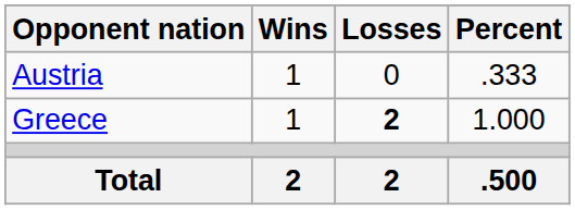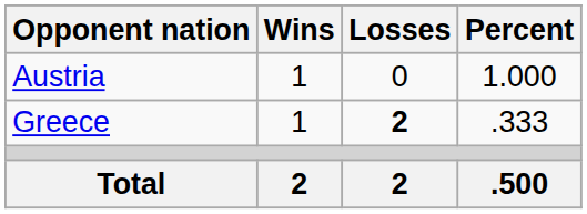Austria | Percent: .333 -> 1.000
Greece | Percent: 1.000 -> .333
